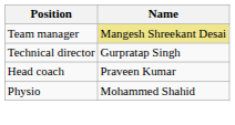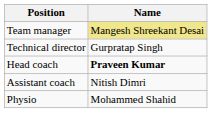Head coach | Name: normal -> bold
+ row: Assistant coach | Nitish Dimri
